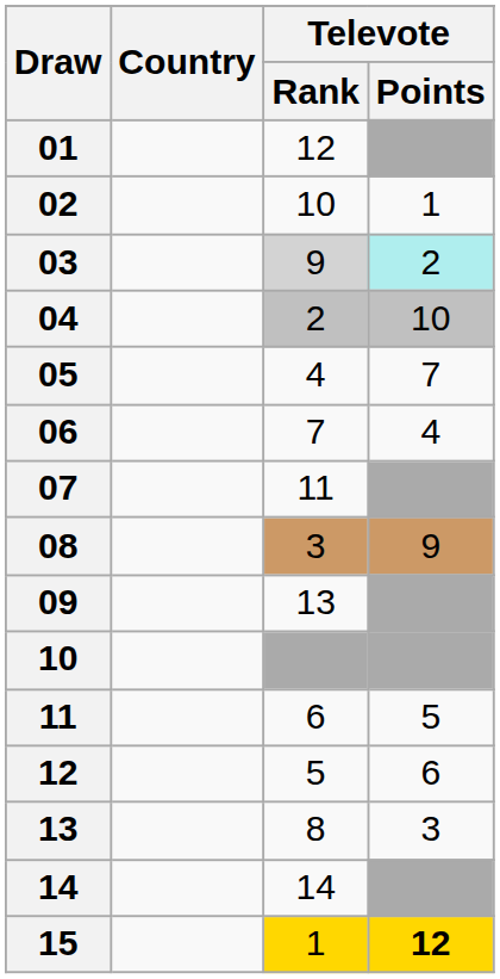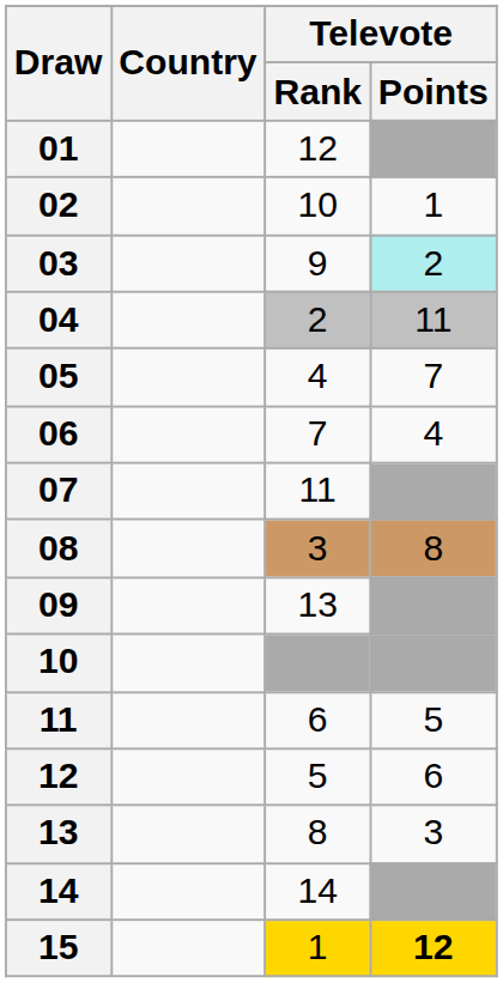03 | Televote / Rank: lightgrey background -> no background
04 | Televote / Points: 10 -> 11
08 | Televote / Points: 9 -> 8
